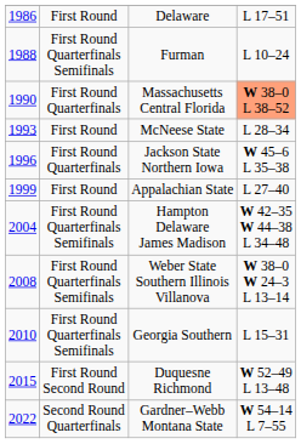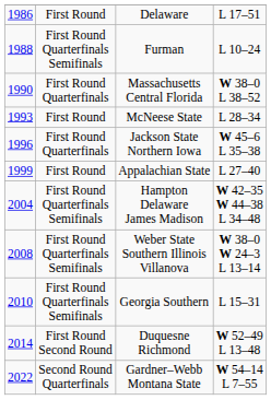Massachusetts Central Florida | column 4: lightsalmon background -> no background
Duquesne Richmond | column 1: 2015 -> 2014
